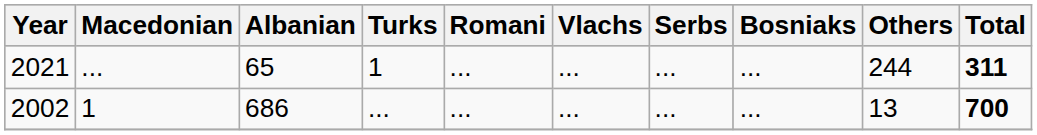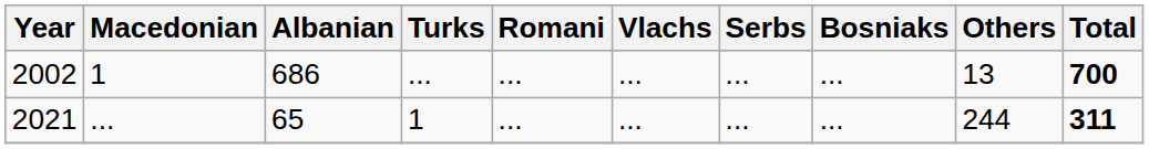rows swapped: 2002 <-> 2021
